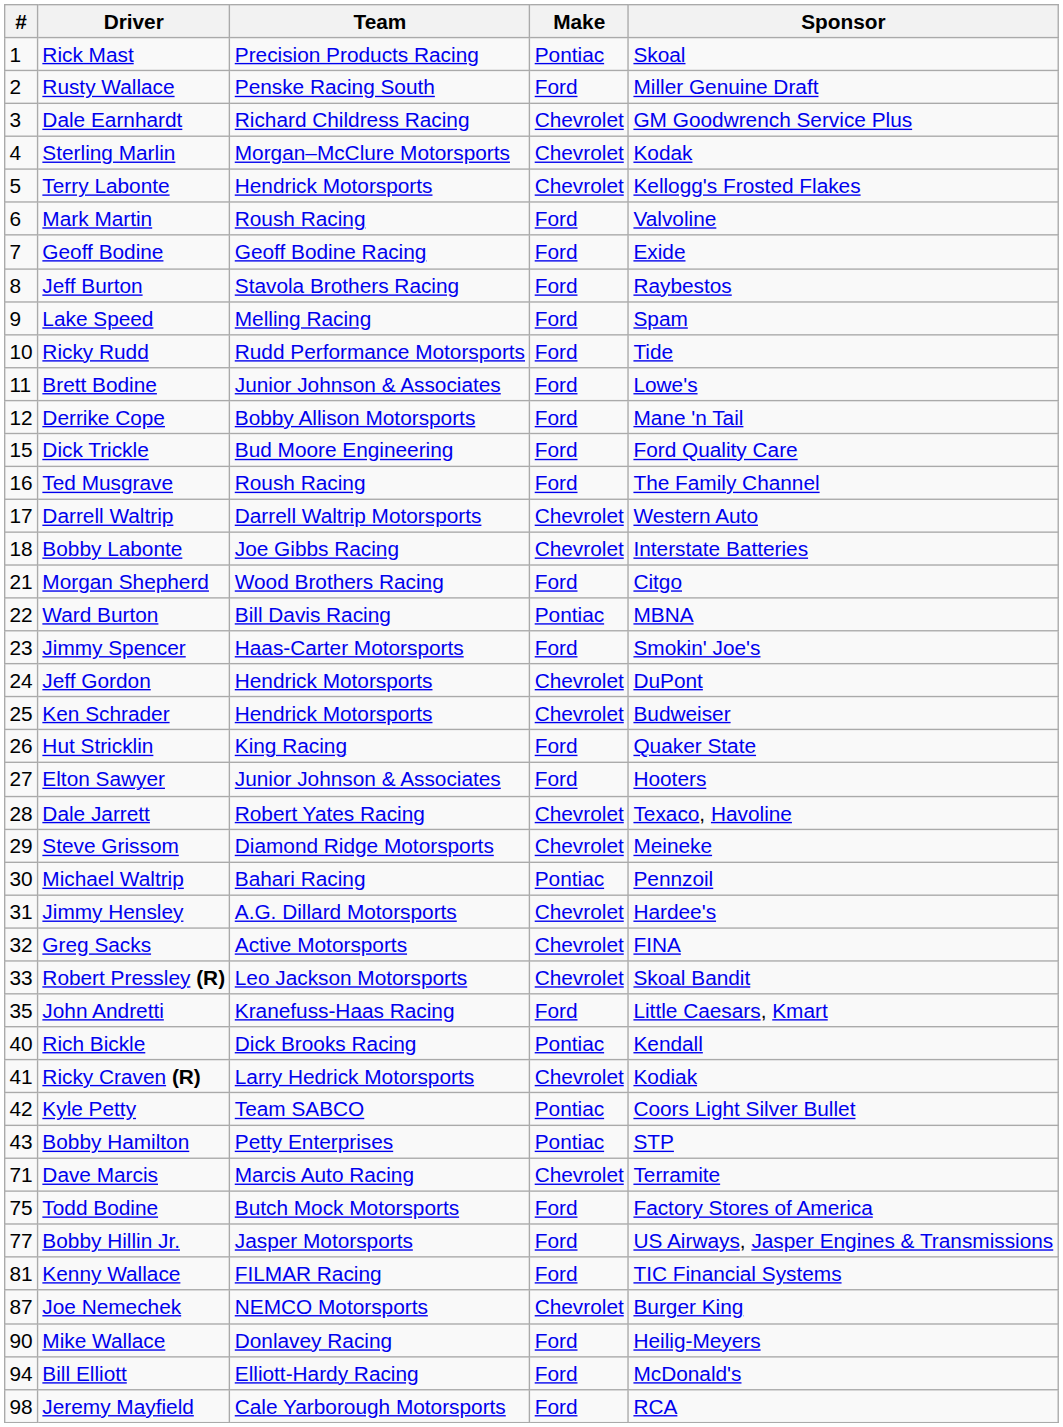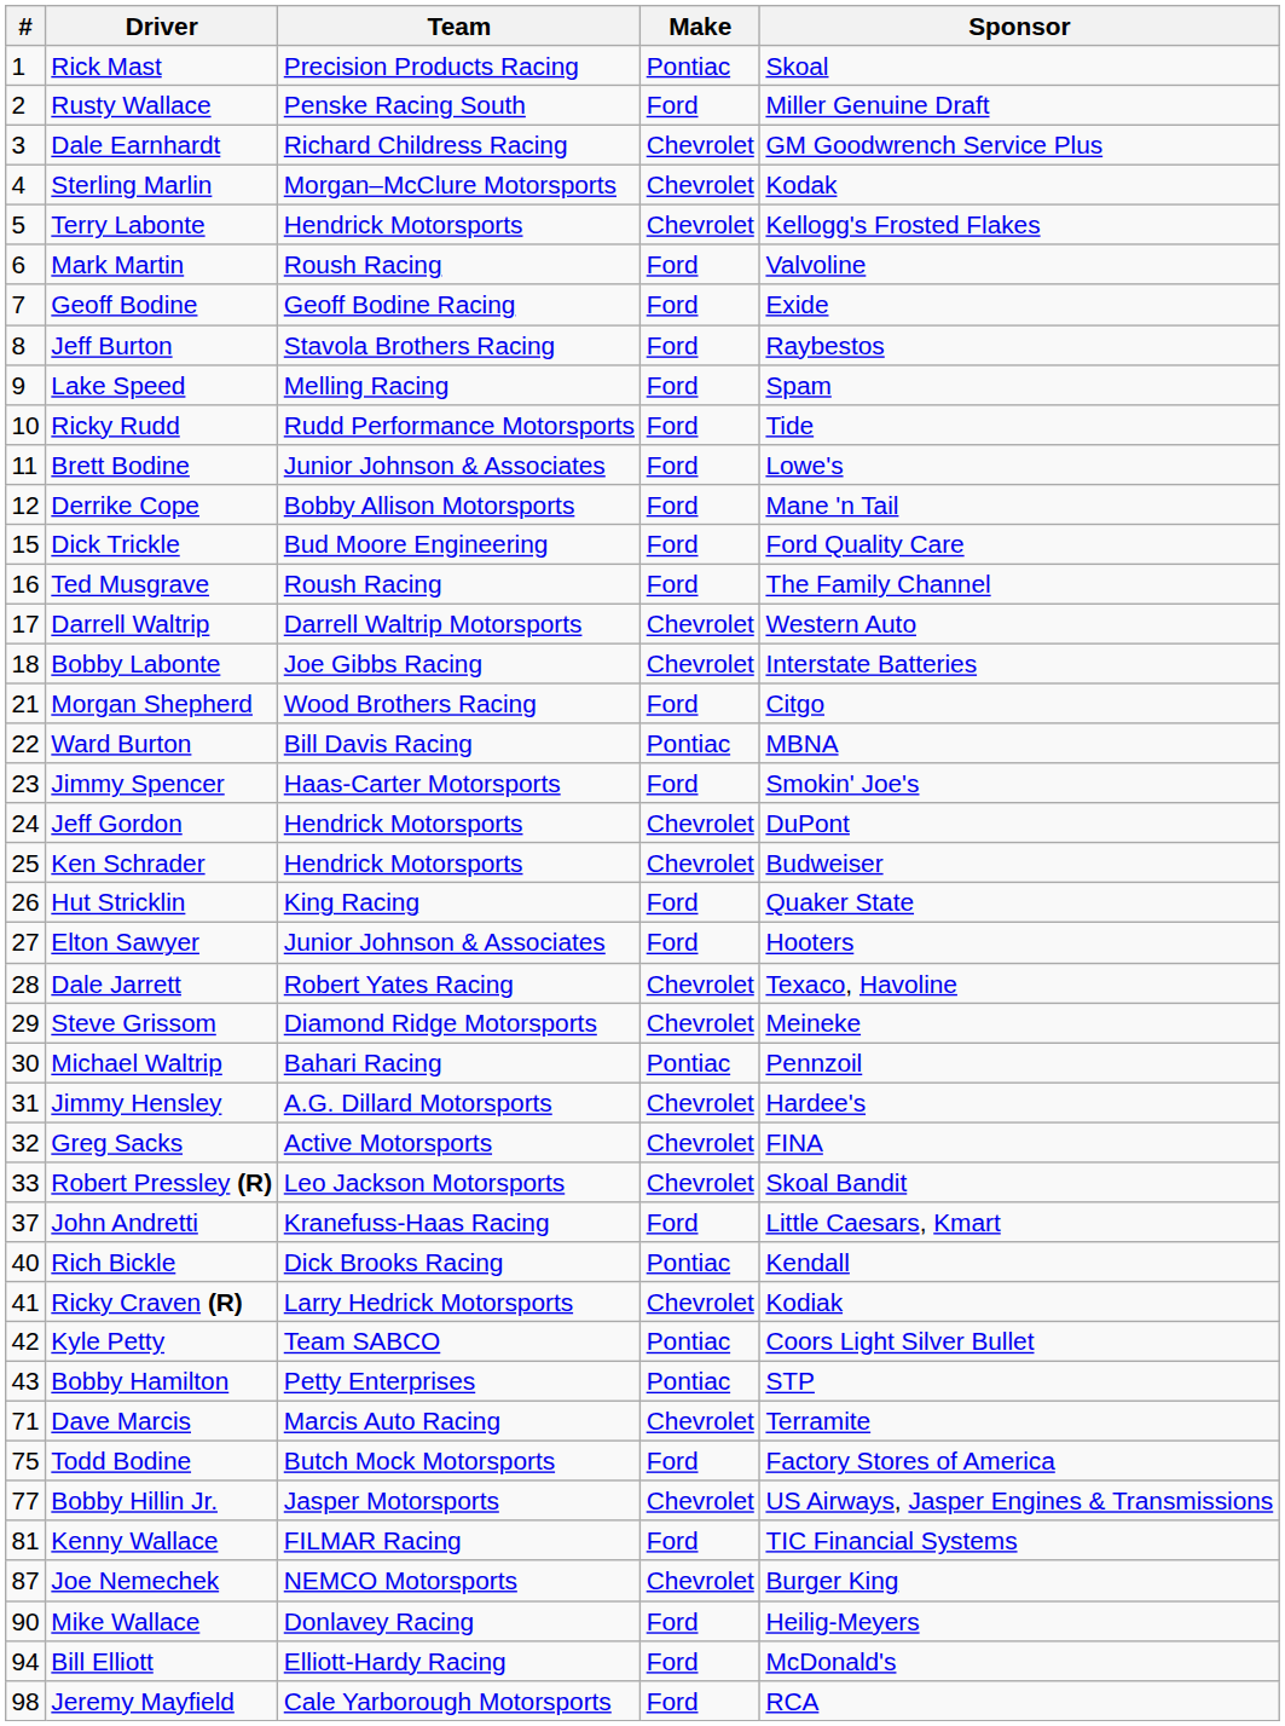John Andretti | #: 35 -> 37
Bobby Hillin Jr. | Make: Ford -> Chevrolet
